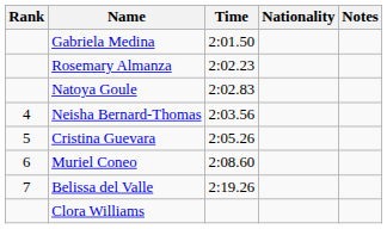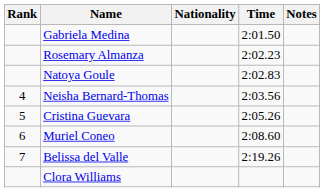columns swapped: Nationality <-> Time
